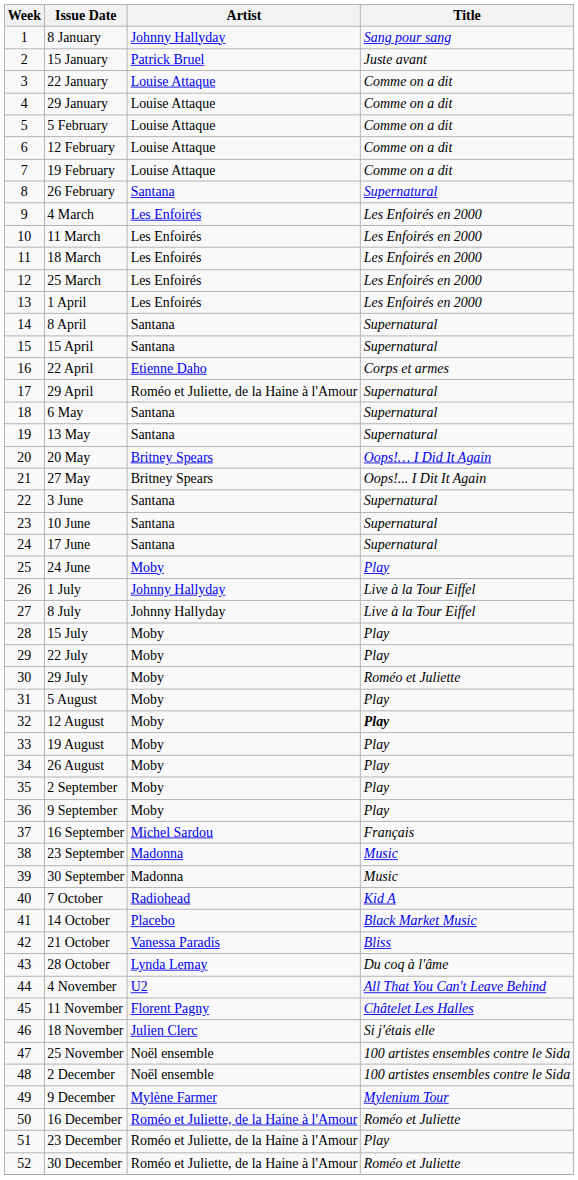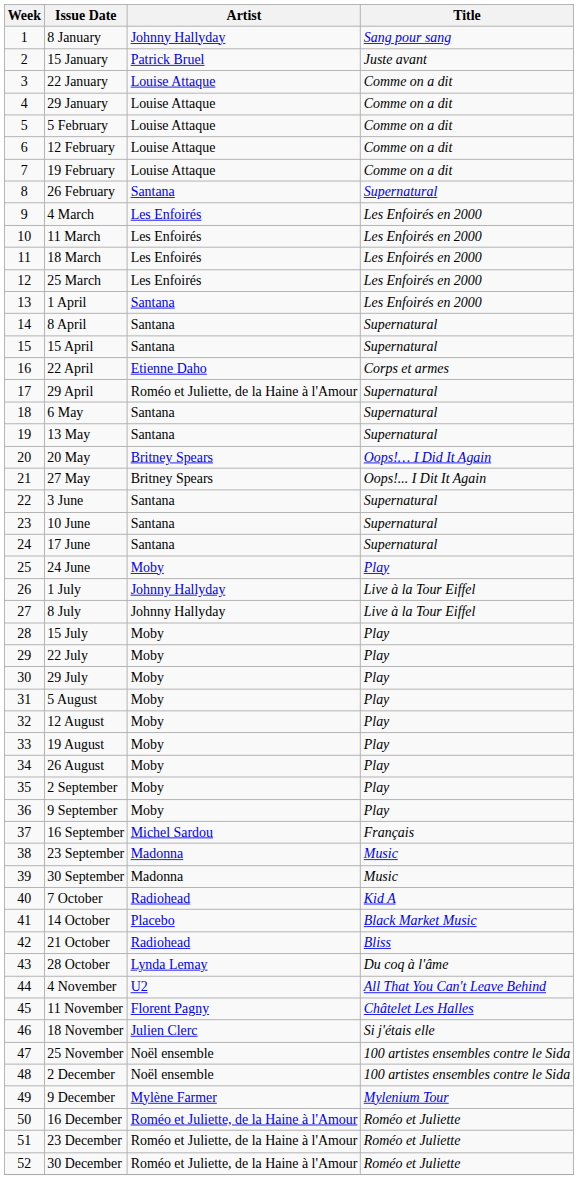1 April | Artist: Les Enfoirés -> Santana
29 July | Title: Roméo et Juliette -> Play
12 August | Title: bold -> normal
21 October | Artist: Vanessa Paradis -> Radiohead
23 December | Title: Play -> Roméo et Juliette
